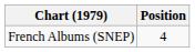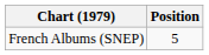French Albums (SNEP) | Position: 4 -> 5
